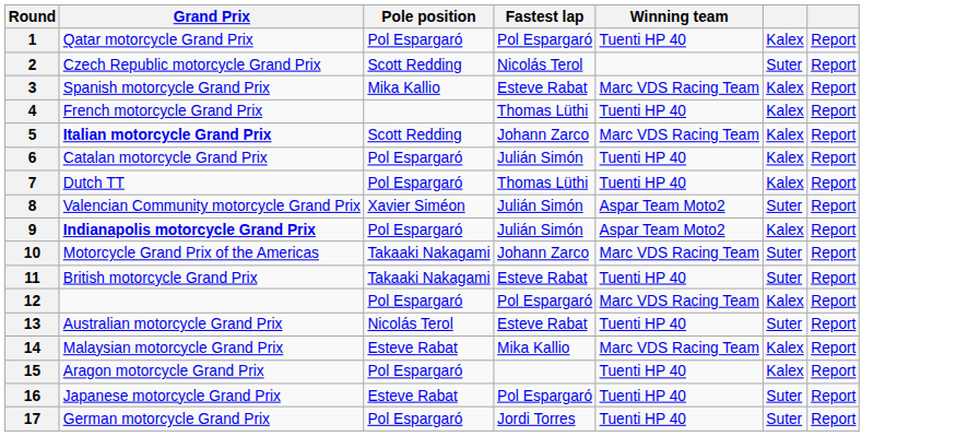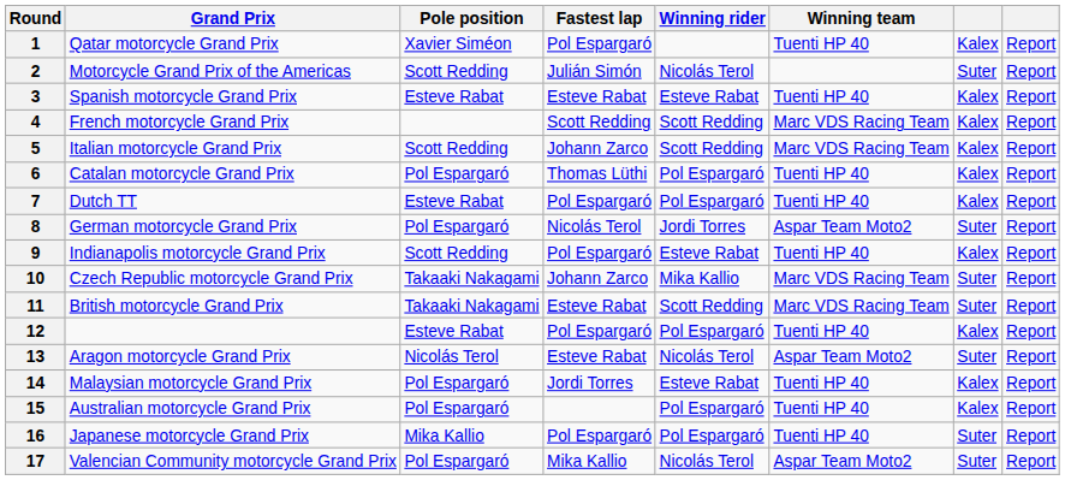+ column: Winning rider | Nicolás Terol | Esteve Rabat | Scott Redding | Scott Redding | Pol Espargaró | Pol Espargaró | Jordi Torres | Esteve Rabat | Mika Kallio | Scott Redding | Pol Espargaró | Nicolás Terol | Esteve Rabat | Pol Espargaró | Pol Espargaró | Nicolás Terol
1 | Pole position: Pol Espargaró -> Xavier Siméon
2 | Grand Prix: Czech Republic motorcycle Grand Prix -> Motorcycle Grand Prix of the Americas
2 | Fastest lap: Nicolás Terol -> Julián Simón
3 | Pole position: Mika Kallio -> Esteve Rabat
3 | Winning team: Marc VDS Racing Team -> Tuenti HP 40
4 | Fastest lap: Thomas Lüthi -> Scott Redding
4 | Winning team: Tuenti HP 40 -> Marc VDS Racing Team
5 | Grand Prix: bold -> normal
6 | Fastest lap: Julián Simón -> Thomas Lüthi
7 | Pole position: Pol Espargaró -> Esteve Rabat
7 | Fastest lap: Thomas Lüthi -> Pol Espargaró
8 | Grand Prix: Valencian Community motorcycle Grand Prix -> German motorcycle Grand Prix
8 | Pole position: Xavier Siméon -> Pol Espargaró
8 | Fastest lap: Julián Simón -> Nicolás Terol
9 | Grand Prix: bold -> normal
9 | Pole position: Pol Espargaró -> Scott Redding
9 | Fastest lap: Julián Simón -> Pol Espargaró
9 | Winning team: Aspar Team Moto2 -> Tuenti HP 40
10 | Grand Prix: Motorcycle Grand Prix of the Americas -> Czech Republic motorcycle Grand Prix
11 | Winning team: Tuenti HP 40 -> Marc VDS Racing Team
12 | Pole position: Pol Espargaró -> Esteve Rabat
12 | Winning team: Marc VDS Racing Team -> Tuenti HP 40
13 | Grand Prix: Australian motorcycle Grand Prix -> Aragon motorcycle Grand Prix
13 | Winning team: Tuenti HP 40 -> Aspar Team Moto2
14 | Pole position: Esteve Rabat -> Pol Espargaró
14 | Fastest lap: Mika Kallio -> Jordi Torres
14 | Winning team: Marc VDS Racing Team -> Tuenti HP 40
15 | Grand Prix: Aragon motorcycle Grand Prix -> Australian motorcycle Grand Prix
16 | Pole position: Esteve Rabat -> Mika Kallio
17 | Grand Prix: German motorcycle Grand Prix -> Valencian Community motorcycle Grand Prix
17 | Fastest lap: Jordi Torres -> Mika Kallio
17 | Winning team: Tuenti HP 40 -> Aspar Team Moto2
